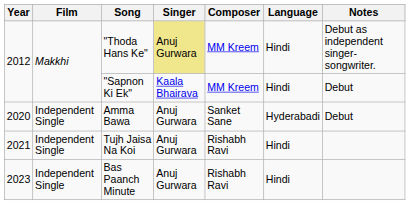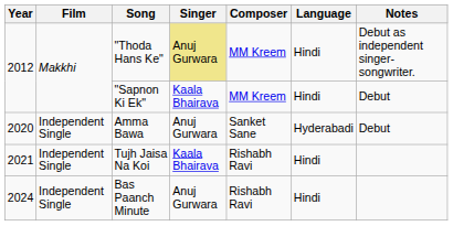Tujh Jaisa Na Koi | Singer: Anuj Gurwara -> Kaala Bhairava
Bas Paanch Minute | Year: 2023 -> 2024
